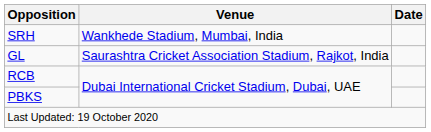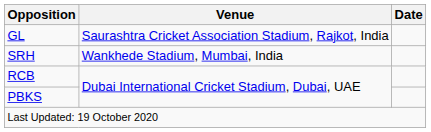rows swapped: GL <-> SRH
